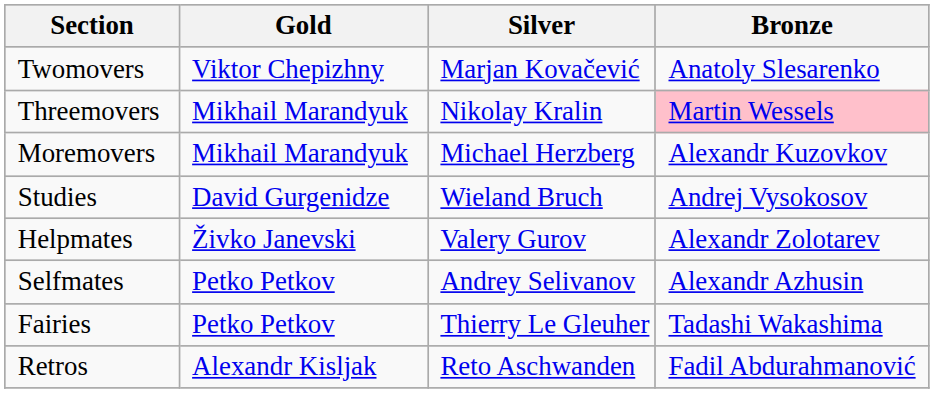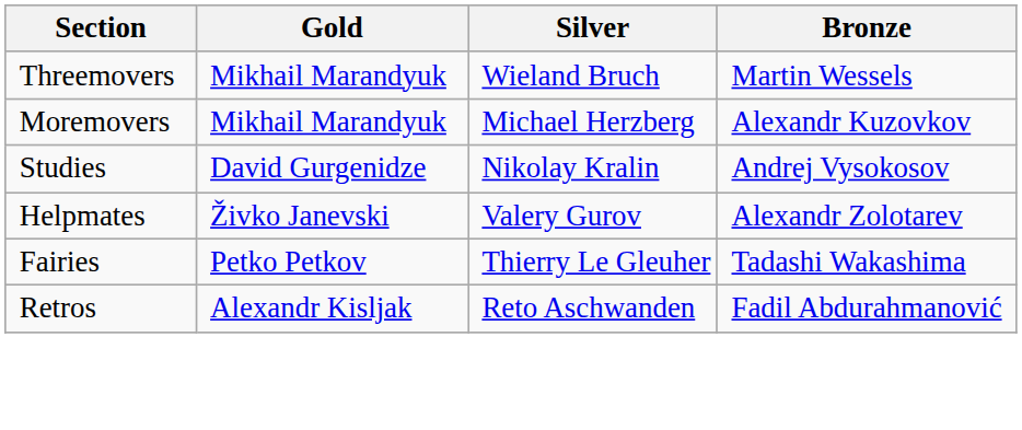- row: Twomovers | Viktor Chepizhny | Marjan Kovačević | Anatoly Slesarenko
Threemovers | Silver: Nikolay Kralin -> Wieland Bruch
Threemovers | Bronze: pink background -> no background
Studies | Silver: Wieland Bruch -> Nikolay Kralin
- row: Selfmates | Petko Petkov | Andrey Selivanov | Alexandr Azhusin
